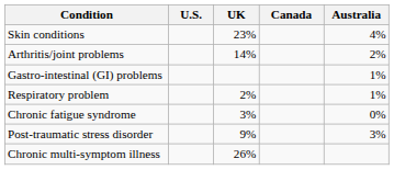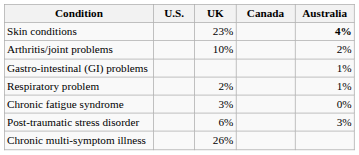Skin conditions | Australia: normal -> bold
Arthritis/joint problems | UK: 14% -> 10%
Post-traumatic stress disorder | UK: 9% -> 6%
